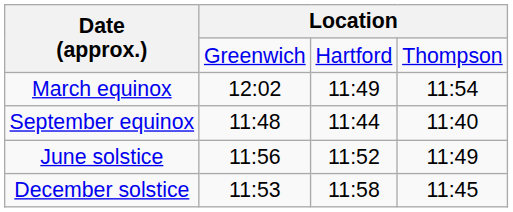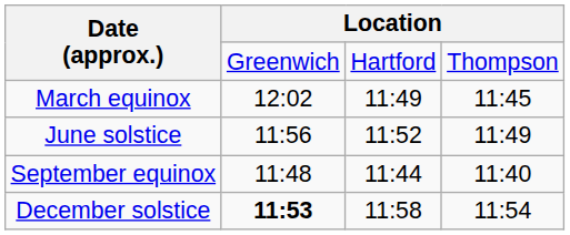March equinox | column 4: 11:54 -> 11:45
rows swapped: June solstice <-> September equinox
December solstice | column 2: normal -> bold
December solstice | column 4: 11:45 -> 11:54
